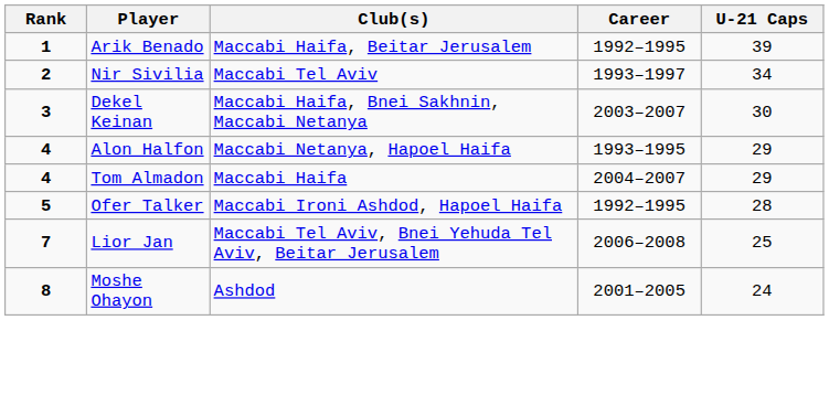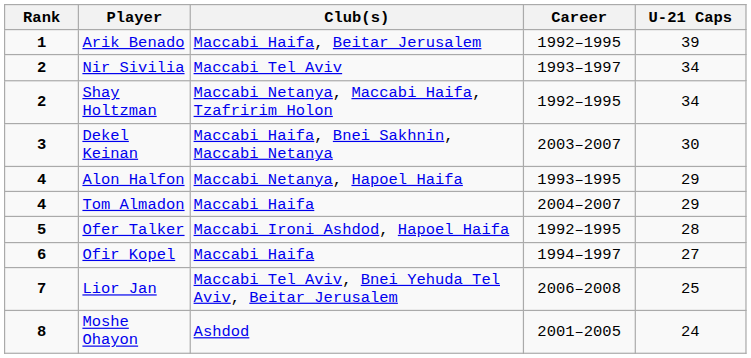+ row: 2 | Shay Holtzman | Maccabi Netanya, Maccabi Haifa, Tzafririm Holon | 1992–1995 | 34
+ row: 6 | Ofir Kopel | Maccabi Haifa | 1994–1997 | 27
